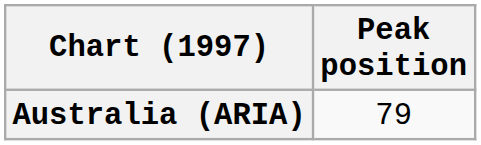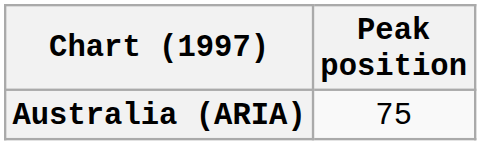Australia (ARIA) | Peak position: 79 -> 75
